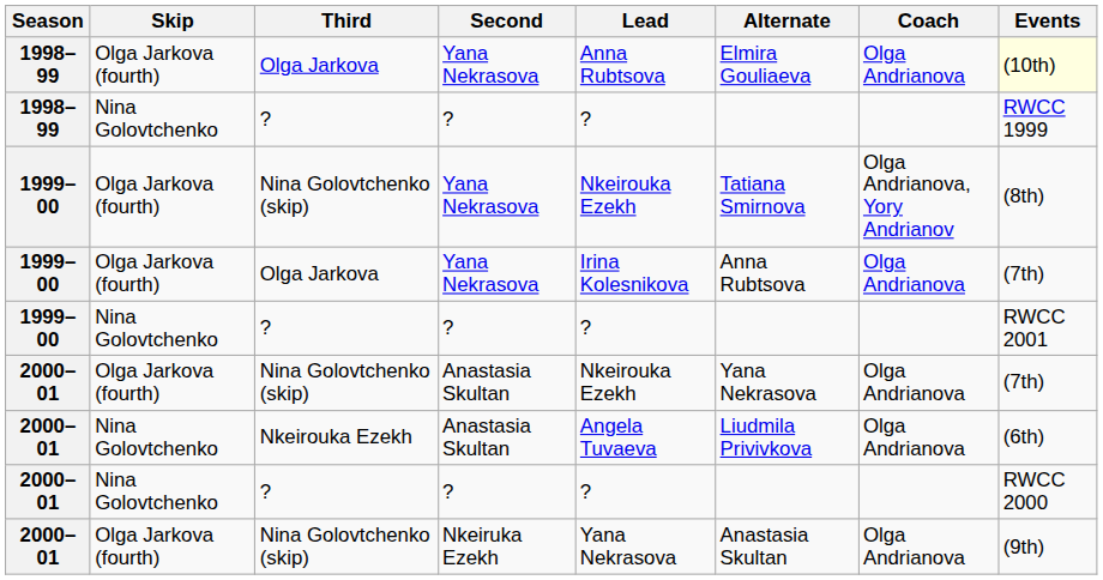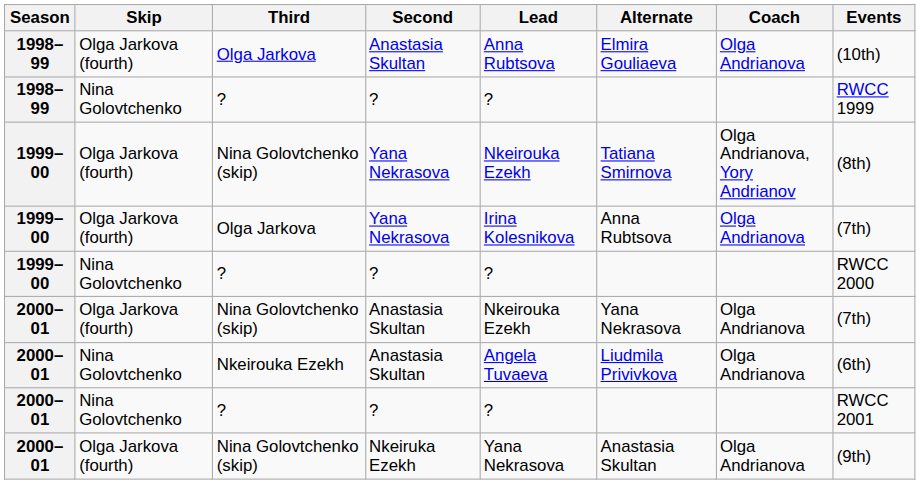1998–99 / Olga Jarkova | Second: Yana Nekrasova -> Anastasia Skultan
1998–99 / Olga Jarkova | Events: lightyellow background -> no background
1999–00 / ? | Events: RWCC 2001 -> RWCC 2000
2000–01 / ? | Events: RWCC 2000 -> RWCC 2001
